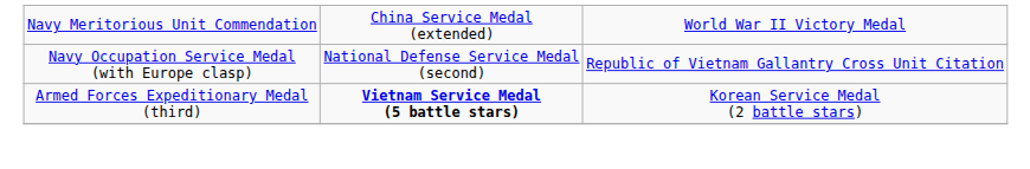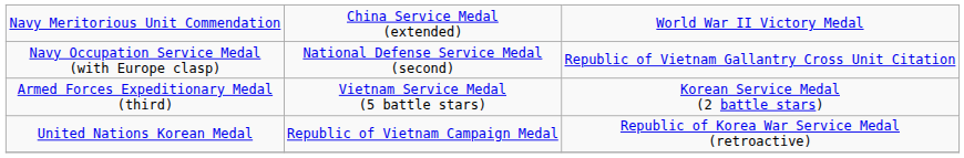Armed Forces Expeditionary Medal (third) | column 2: bold -> normal
+ row: United Nations Korean Medal | Republic of Vietnam Campaign Medal | Republic of Korea War Service Medal (retroactive)
